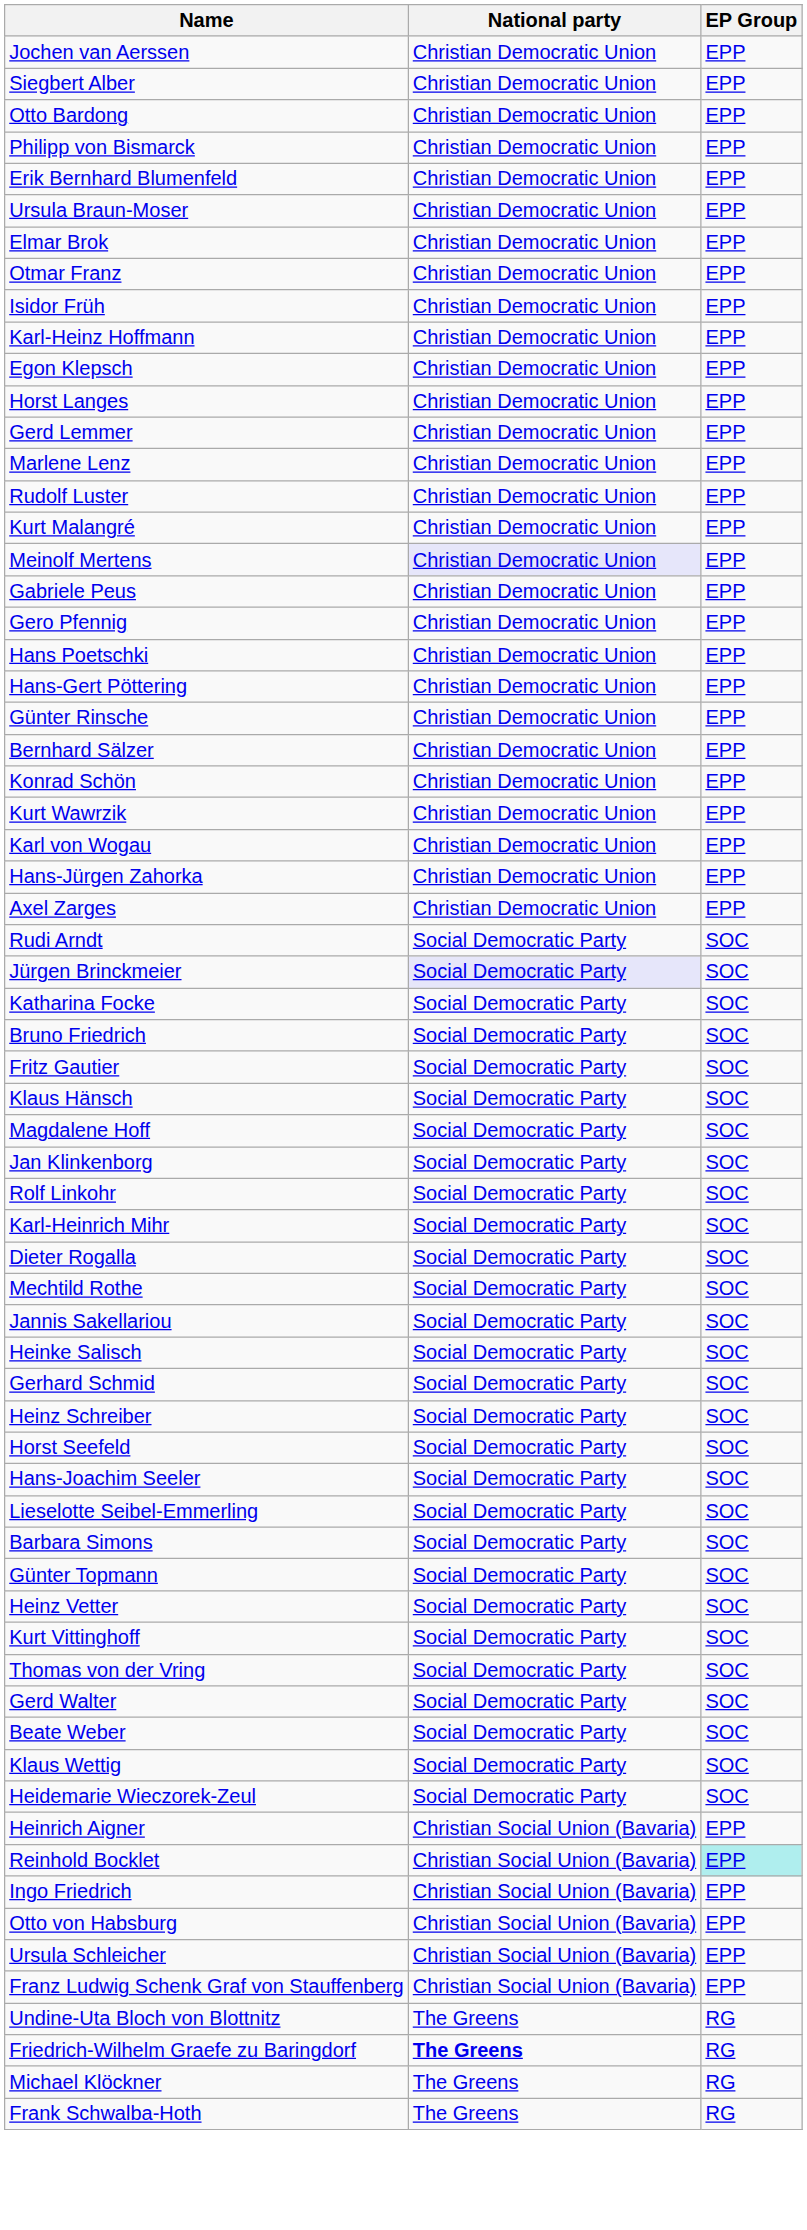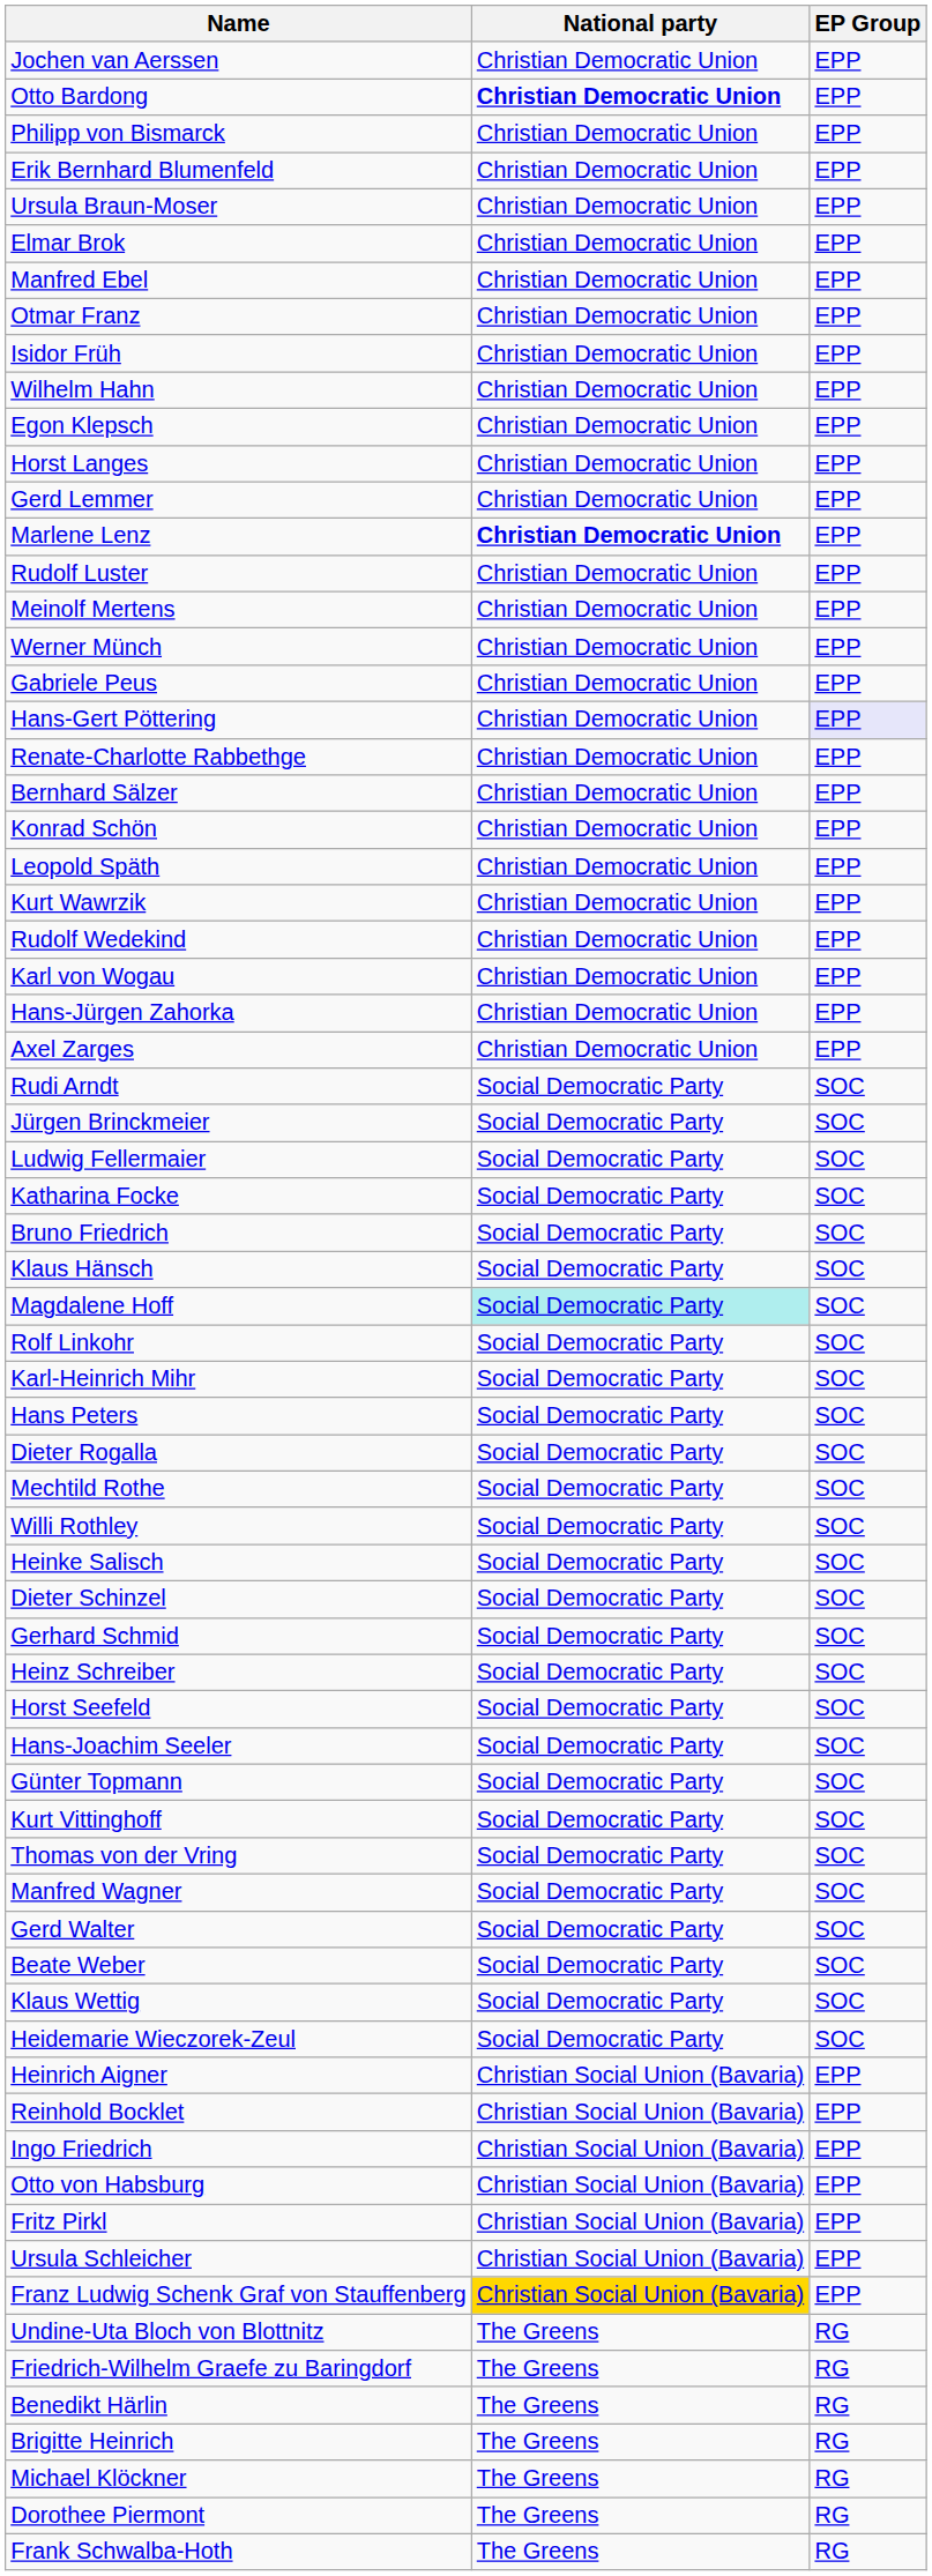- row: Siegbert Alber | Christian Democratic Union | EPP
Otto Bardong | National party: normal -> bold
+ row: Manfred Ebel | Christian Democratic Union | EPP
+ row: Wilhelm Hahn | Christian Democratic Union | EPP
- row: Karl-Heinz Hoffmann | Christian Democratic Union | EPP
Marlene Lenz | National party: normal -> bold
- row: Kurt Malangré | Christian Democratic Union | EPP
Meinolf Mertens | National party: lavender background -> no background
+ row: Werner Münch | Christian Democratic Union | EPP
- row: Gero Pfennig | Christian Democratic Union | EPP
- row: Hans Poetschki | Christian Democratic Union | EPP
Hans-Gert Pöttering | EP Group: no background -> lavender background
+ row: Renate-Charlotte Rabbethge | Christian Democratic Union | EPP
- row: Günter Rinsche | Christian Democratic Union | EPP
+ row: Leopold Späth | Christian Democratic Union | EPP
+ row: Rudolf Wedekind | Christian Democratic Union | EPP
Jürgen Brinckmeier | National party: lavender background -> no background
+ row: Ludwig Fellermaier | Social Democratic Party | SOC
- row: Fritz Gautier | Social Democratic Party | SOC
Magdalene Hoff | National party: no background -> paleturquoise background
- row: Jan Klinkenborg | Social Democratic Party | SOC
+ row: Hans Peters | Social Democratic Party | SOC
+ row: Willi Rothley | Social Democratic Party | SOC
- row: Jannis Sakellariou | Social Democratic Party | SOC
+ row: Dieter Schinzel | Social Democratic Party | SOC
- row: Lieselotte Seibel-Emmerling | Social Democratic Party | SOC
- row: Barbara Simons | Social Democratic Party | SOC
- row: Heinz Vetter | Social Democratic Party | SOC
+ row: Manfred Wagner | Social Democratic Party | SOC
Reinhold Bocklet | EP Group: paleturquoise background -> no background
+ row: Fritz Pirkl | Christian Social Union (Bavaria) | EPP
Franz Ludwig Schenk Graf von Stauffenberg | National party: no background -> gold background
Friedrich-Wilhelm Graefe zu Baringdorf | National party: bold -> normal
+ row: Benedikt Härlin | The Greens | RG
+ row: Brigitte Heinrich | The Greens | RG
+ row: Dorothee Piermont | The Greens | RG
